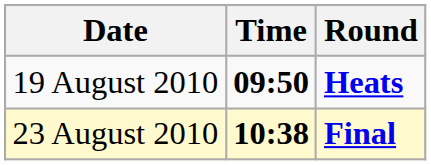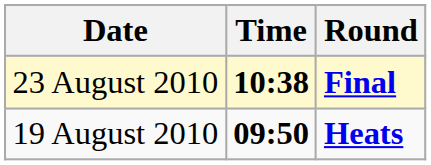rows swapped: 19 August 2010 <-> 23 August 2010
